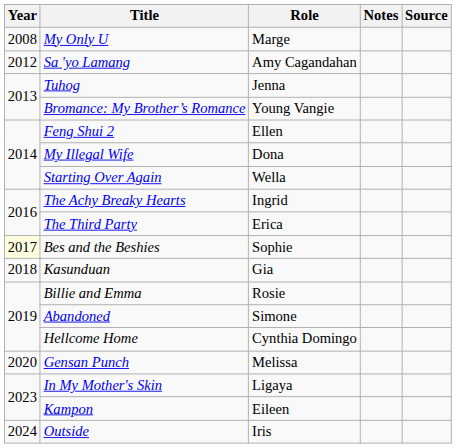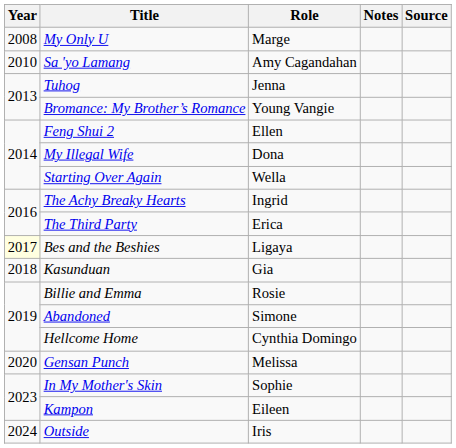Sa 'yo Lamang | Year: 2012 -> 2010
Bes and the Beshies | Role: Sophie -> Ligaya
In My Mother's Skin | Role: Ligaya -> Sophie
